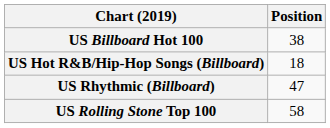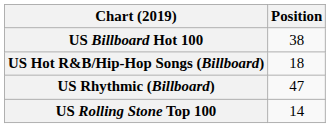US Rolling Stone Top 100 | Position: 58 -> 14
